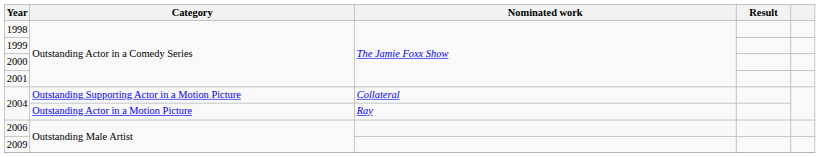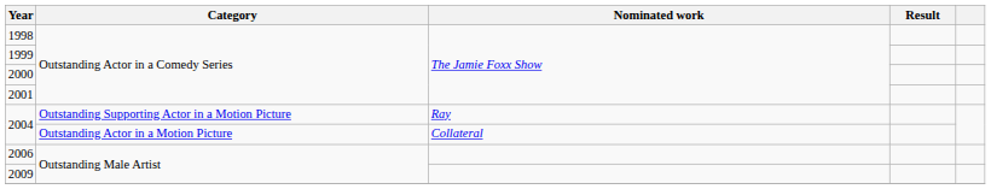2004 / Outstanding Supporting Actor in a Motion Picture | Nominated work: Collateral -> Ray
2004 / Outstanding Actor in a Motion Picture | Nominated work: Ray -> Collateral
